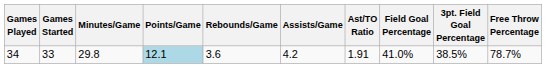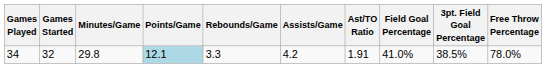34 | Games Started: 33 -> 32
34 | Rebounds/Game: 3.6 -> 3.3
34 | Free Throw Percentage: 78.7% -> 78.0%
